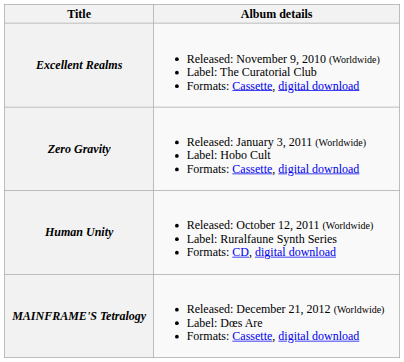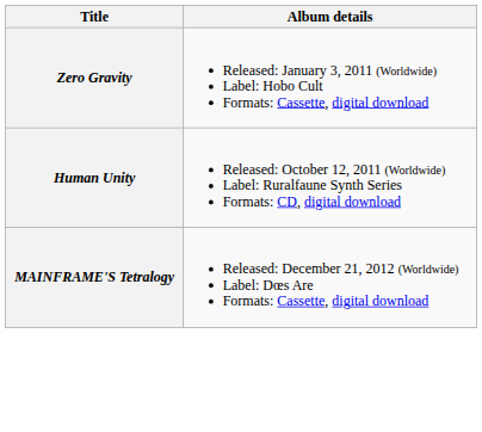- row: Excellent Realms | Released: November 9, 2010 (Worldwide) Label: The Curatorial Club Formats: Cassette, digital download
